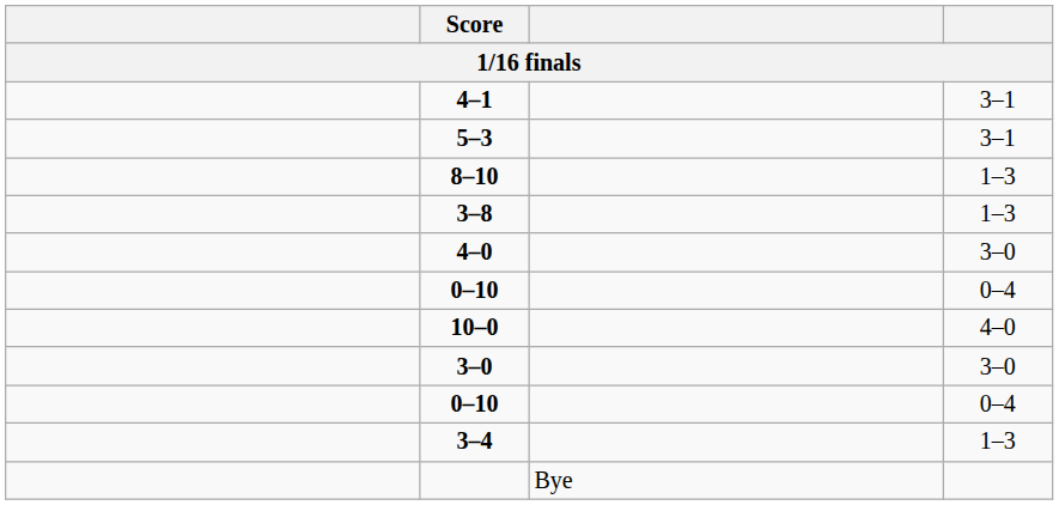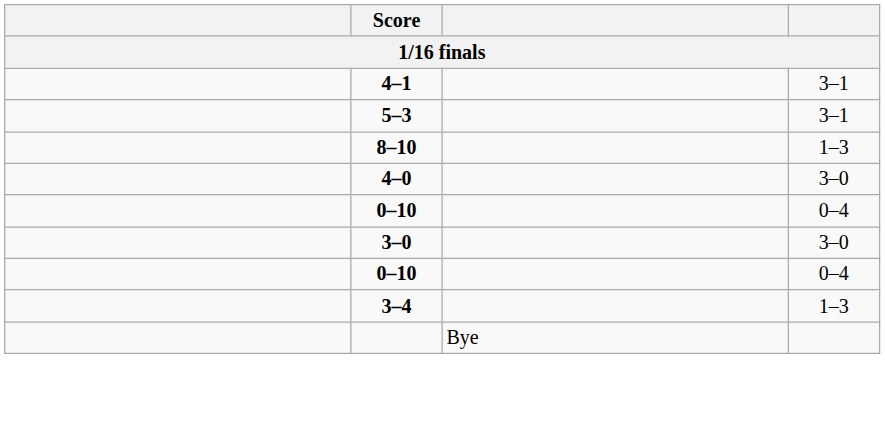- row: 3–8 | 1–3
- row: 10–0 | 4–0
